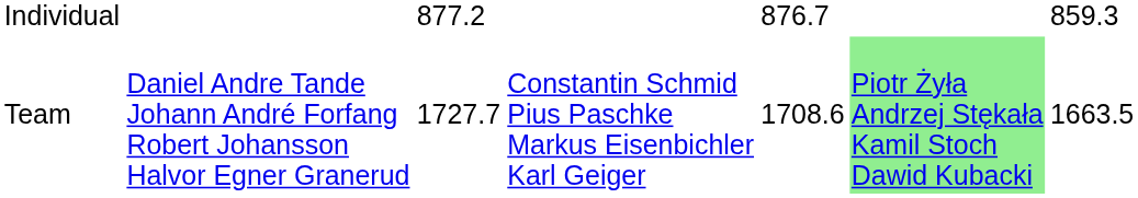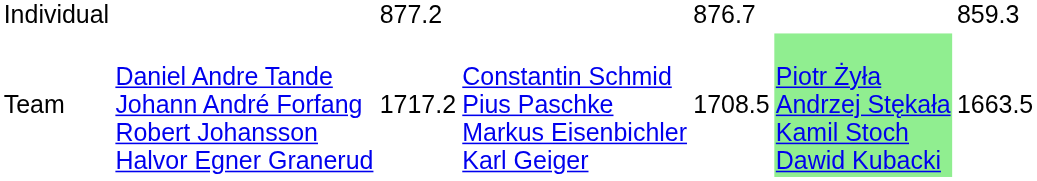Team | column 3: 1727.7 -> 1717.2
Team | column 5: 1708.6 -> 1708.5
